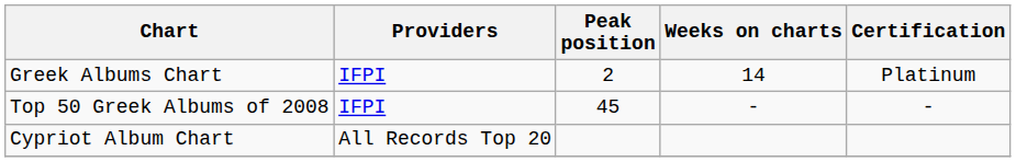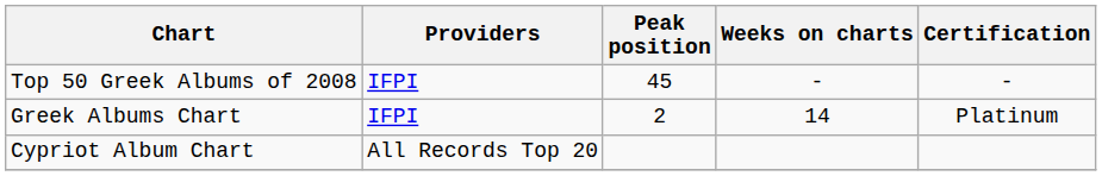rows swapped: Greek Albums Chart <-> Top 50 Greek Albums of 2008
